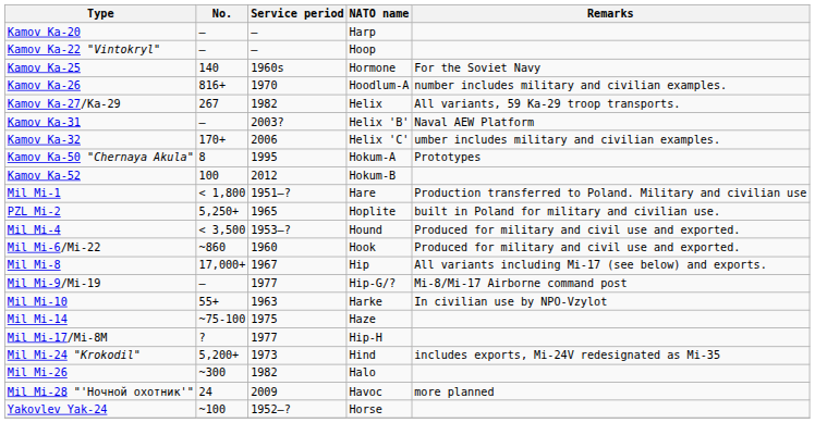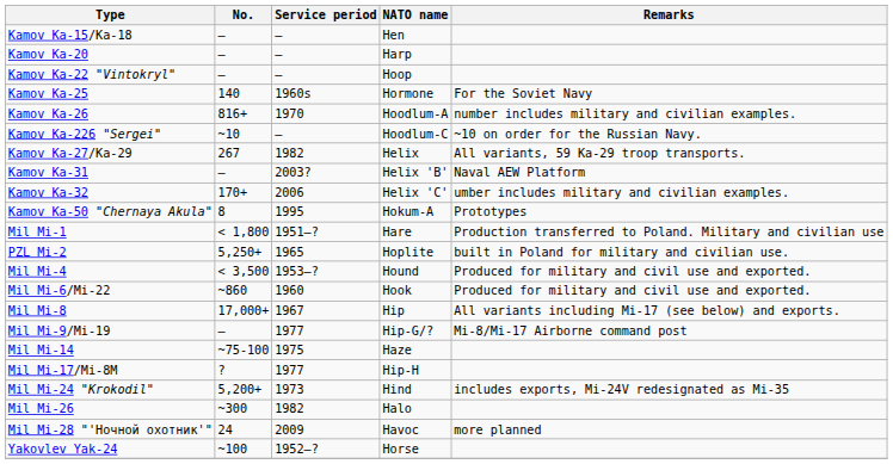+ row: Kamov Ka-15/Ka-18 | – | – | Hen
+ row: Kamov Ka-226 "Sergei" | ~10 | – | Hoodlum-C | ~10 on order for the Russian Navy.
- row: Kamov Ka-52 | 100 | 2012 | Hokum-B
- row: Mil Mi-10 | 55+ | 1963 | Harke | In civilian use by NPO-Vzylot
